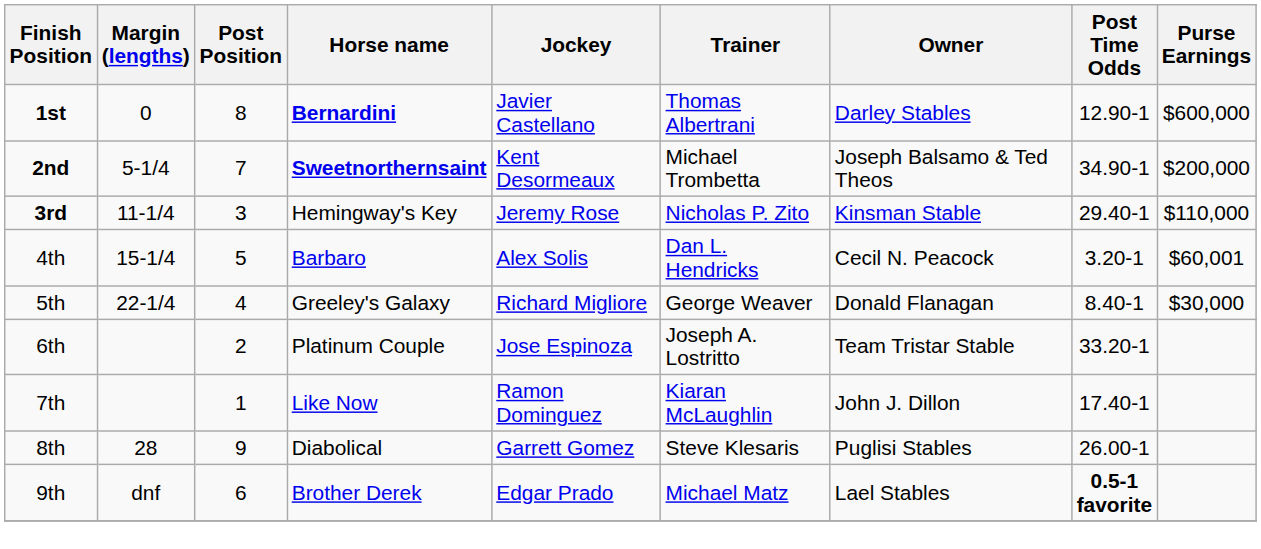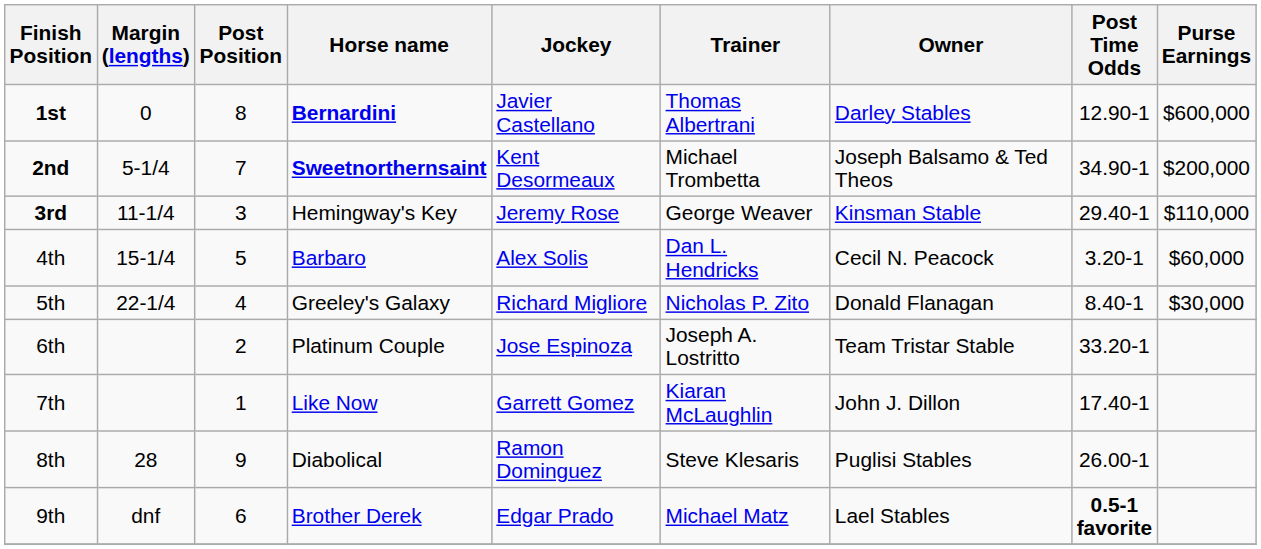3rd | Trainer: Nicholas P. Zito -> George Weaver
4th | Purse Earnings: $60,001 -> $60,000
5th | Trainer: George Weaver -> Nicholas P. Zito
7th | Jockey: Ramon Dominguez -> Garrett Gomez
8th | Jockey: Garrett Gomez -> Ramon Dominguez
